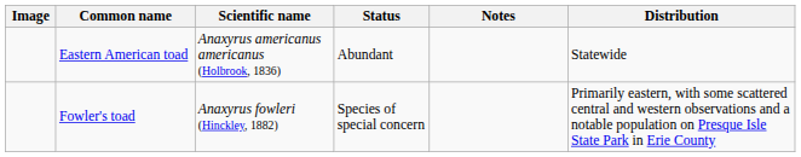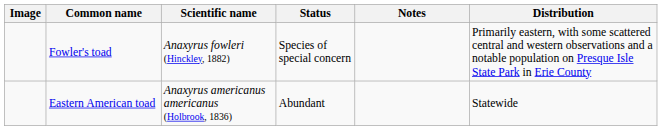rows swapped: Eastern American toad <-> Fowler's toad
